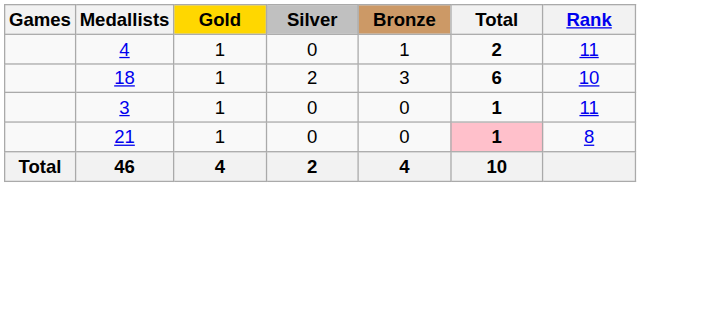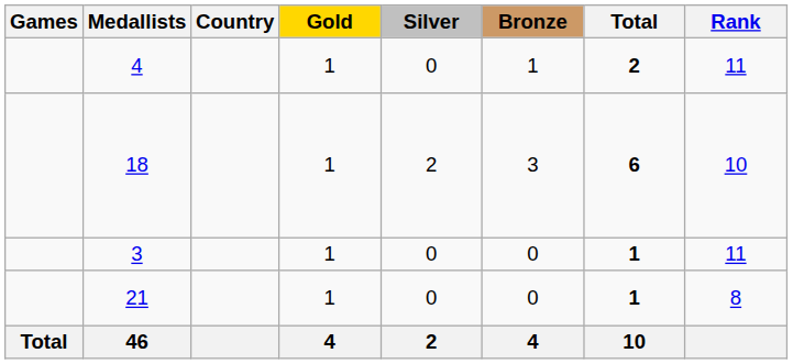+ column: Country
21 | Total: pink background -> no background
